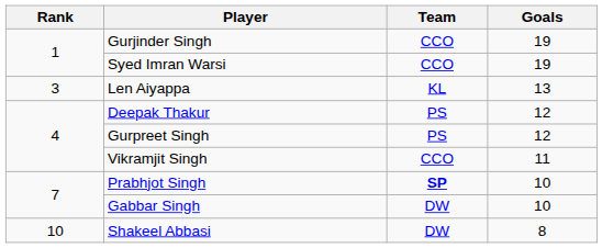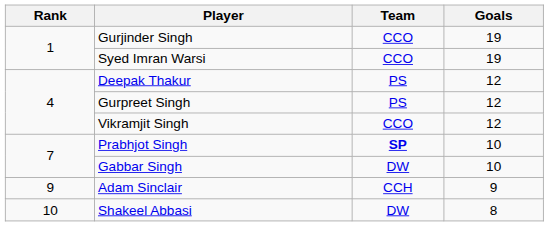- row: 3 | Len Aiyappa | KL | 13
Vikramjit Singh | Goals: 11 -> 12
+ row: 9 | Adam Sinclair | CCH | 9
